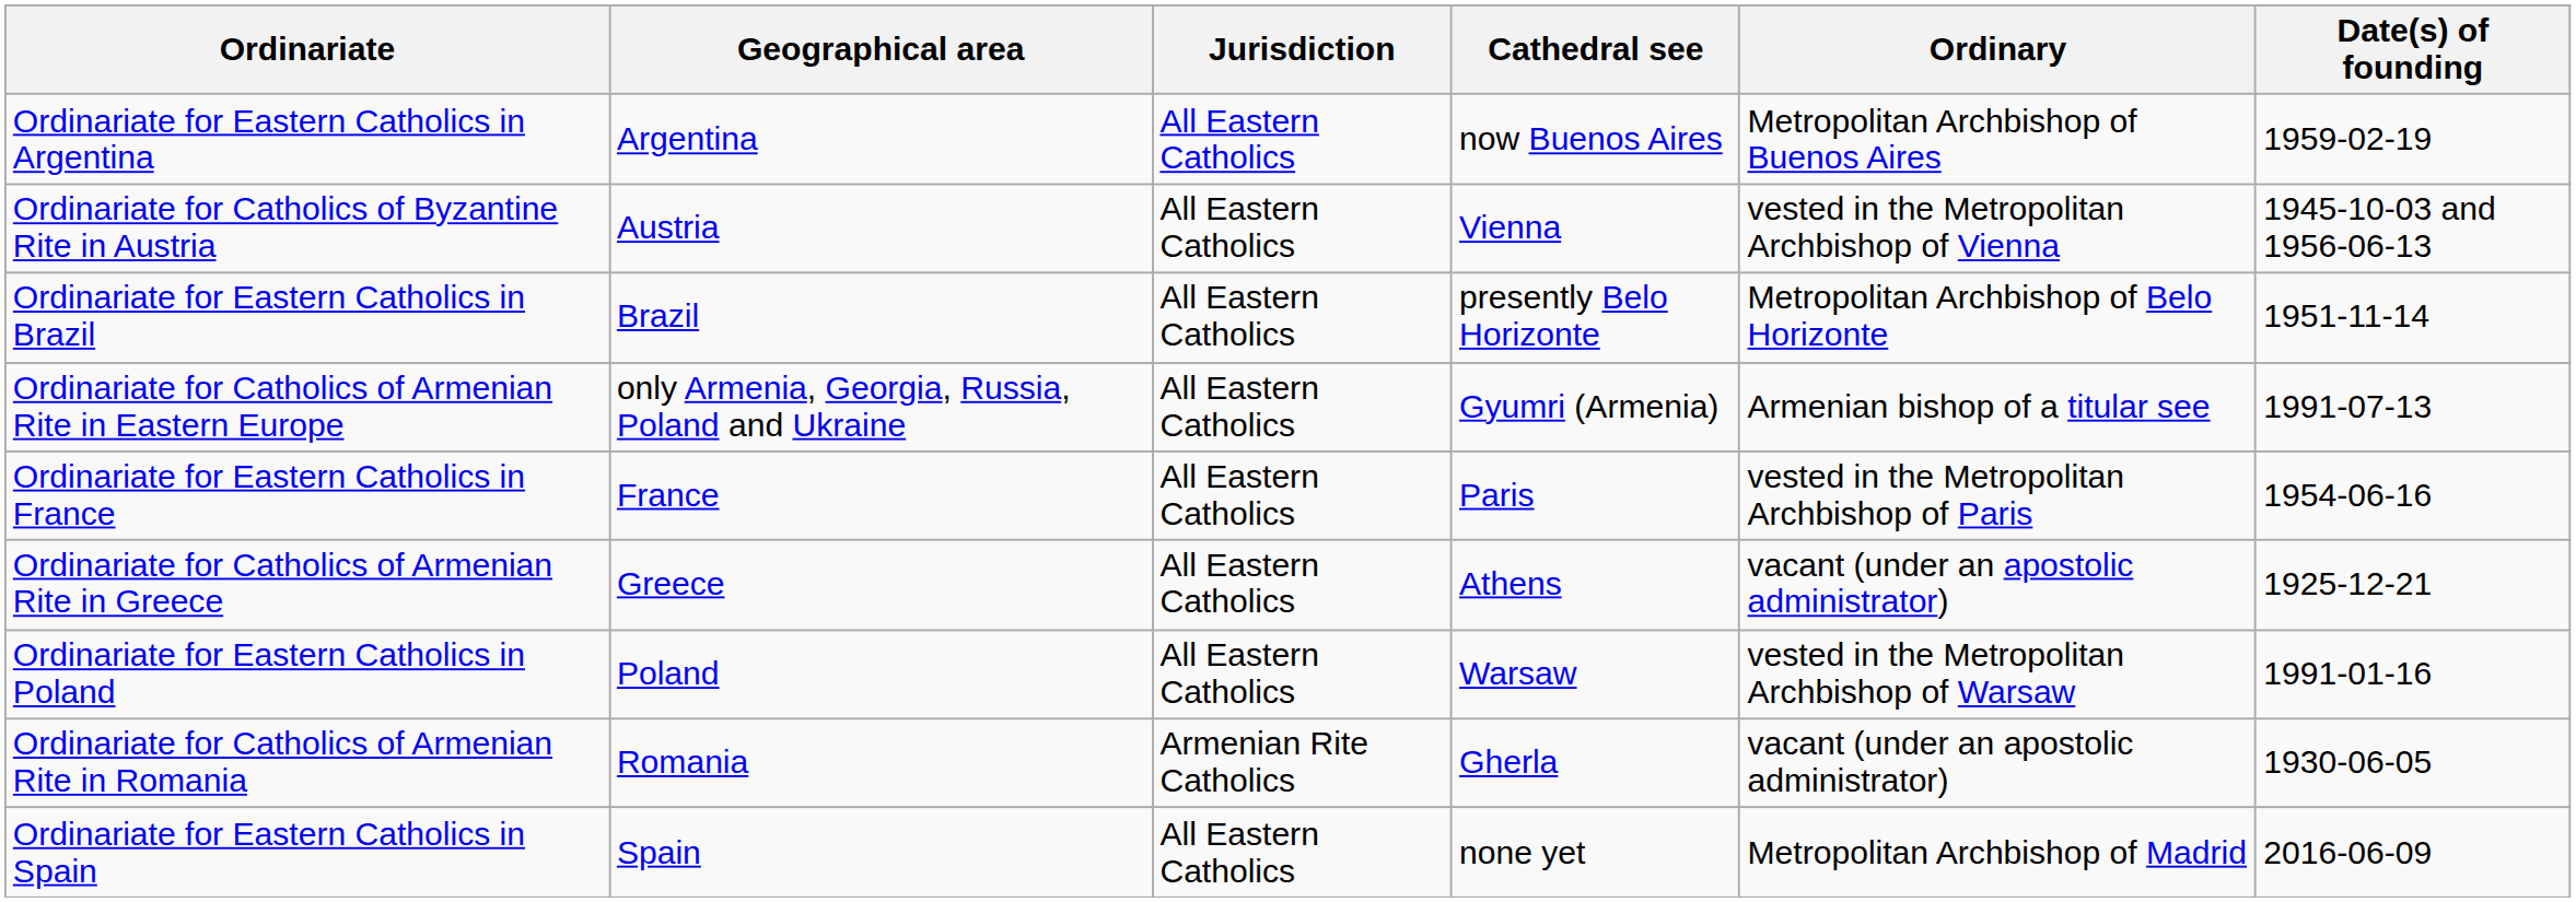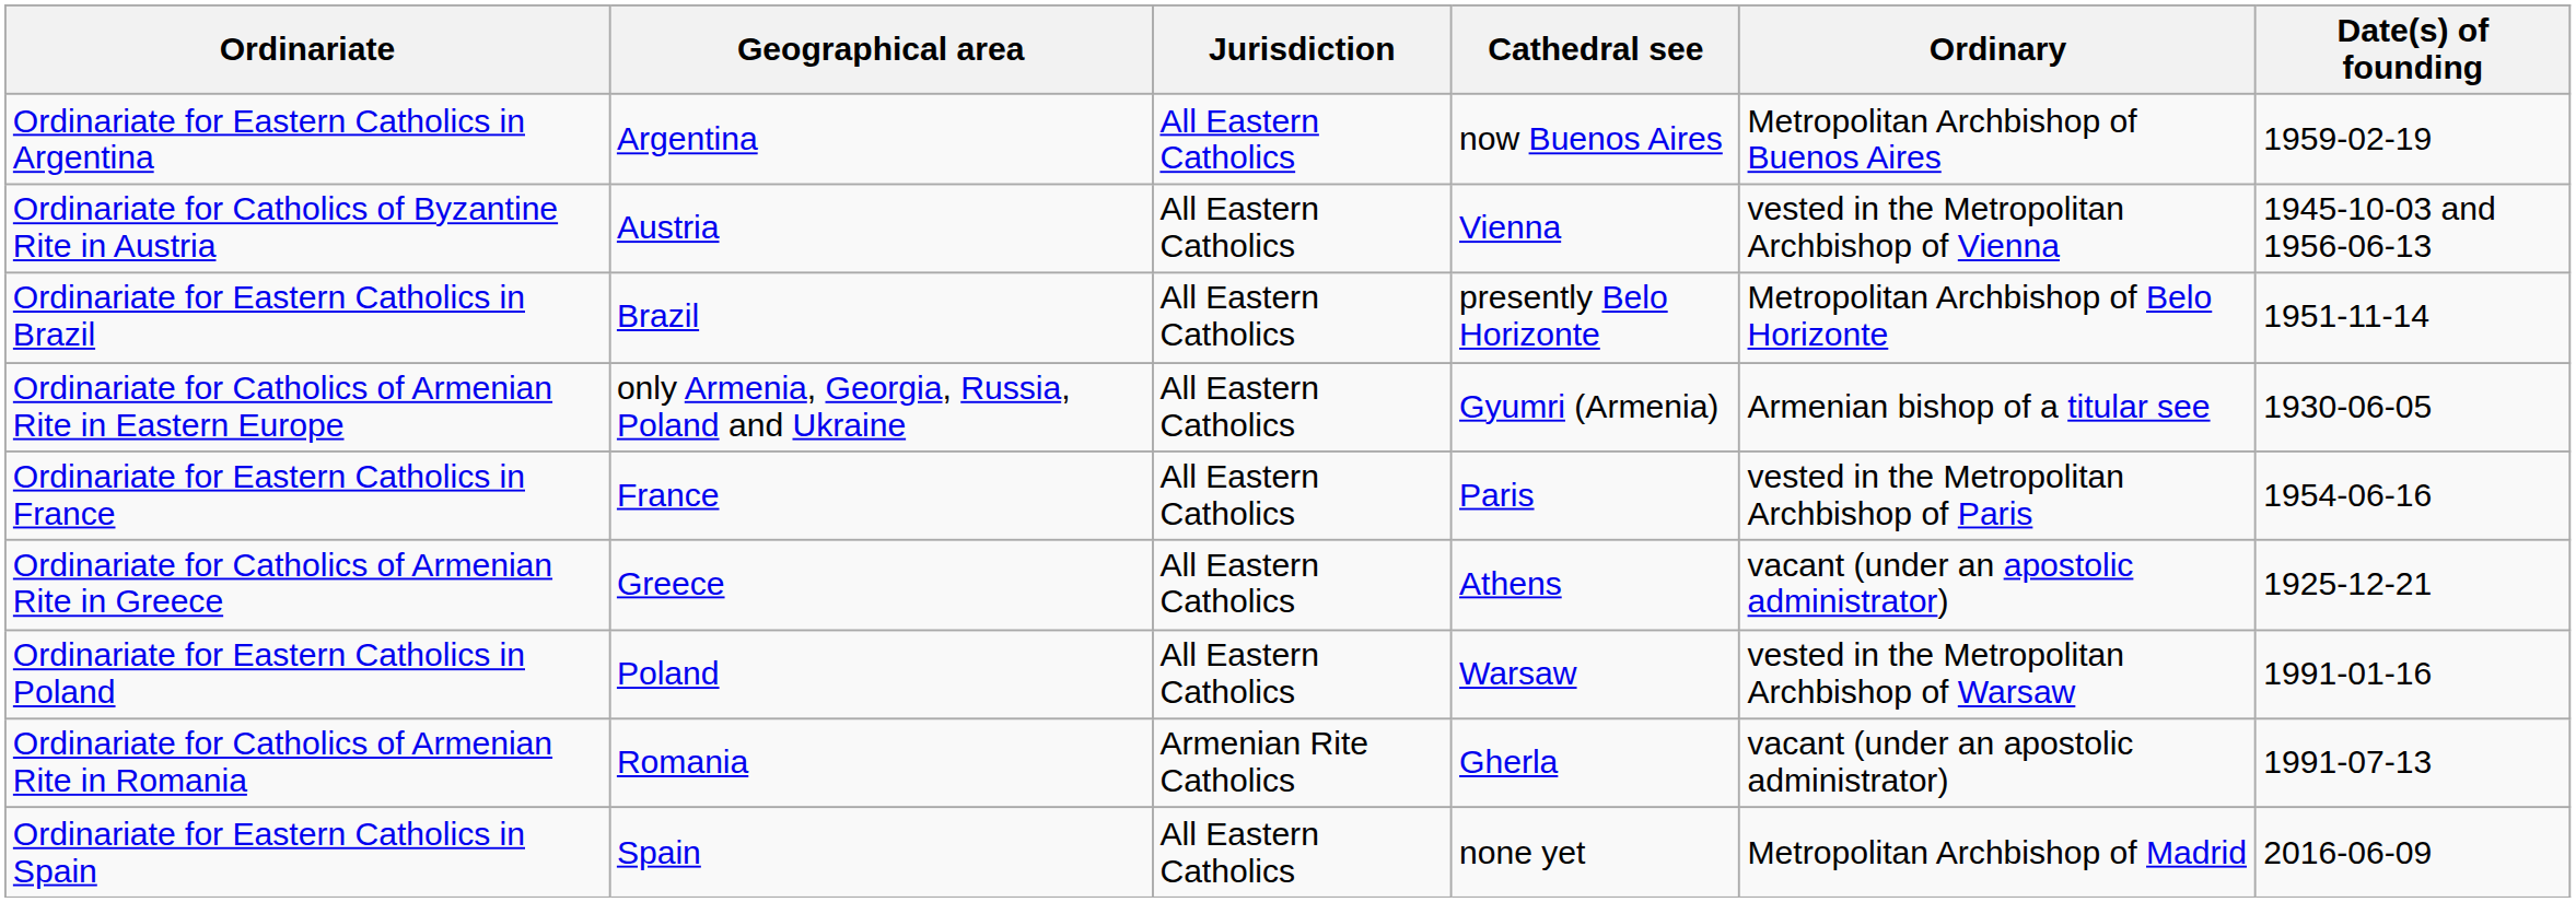Ordinariate for Catholics of Armenian Rite in Eastern Europe | Date(s) of founding: 1991-07-13 -> 1930-06-05
Ordinariate for Catholics of Armenian Rite in Romania | Date(s) of founding: 1930-06-05 -> 1991-07-13
